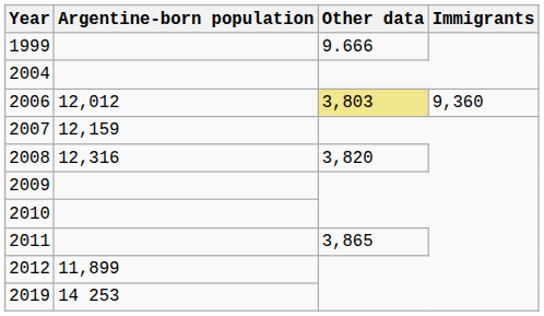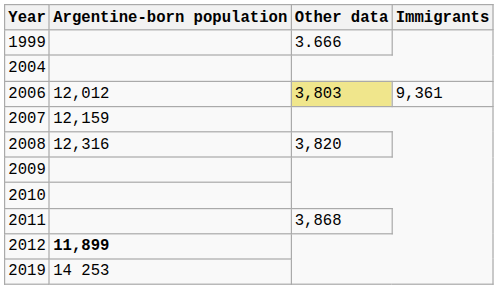1999 | Other data: 9.666 -> 3.666
2006 | Immigrants: 9,360 -> 9,361
2011 | Other data: 3,865 -> 3,868
2012 | Argentine-born population: normal -> bold
